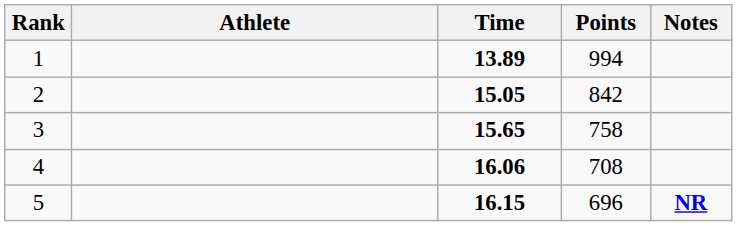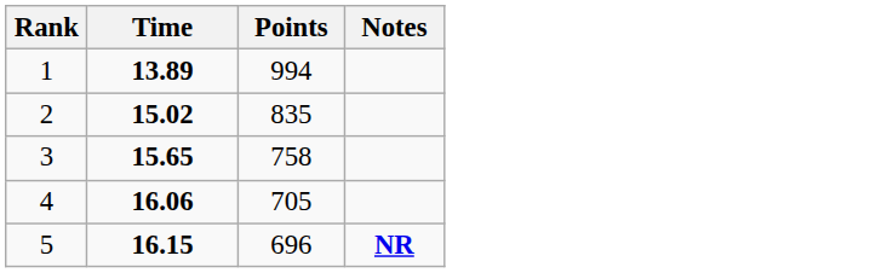- column: Athlete
2 | Time: 15.05 -> 15.02
2 | Points: 842 -> 835
4 | Points: 708 -> 705
